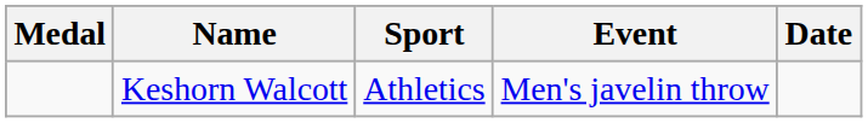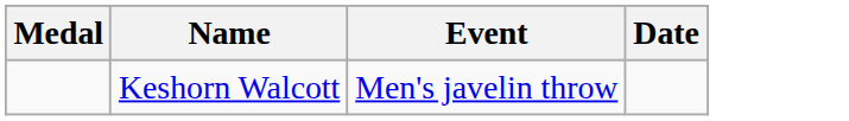- column: Sport | Athletics
